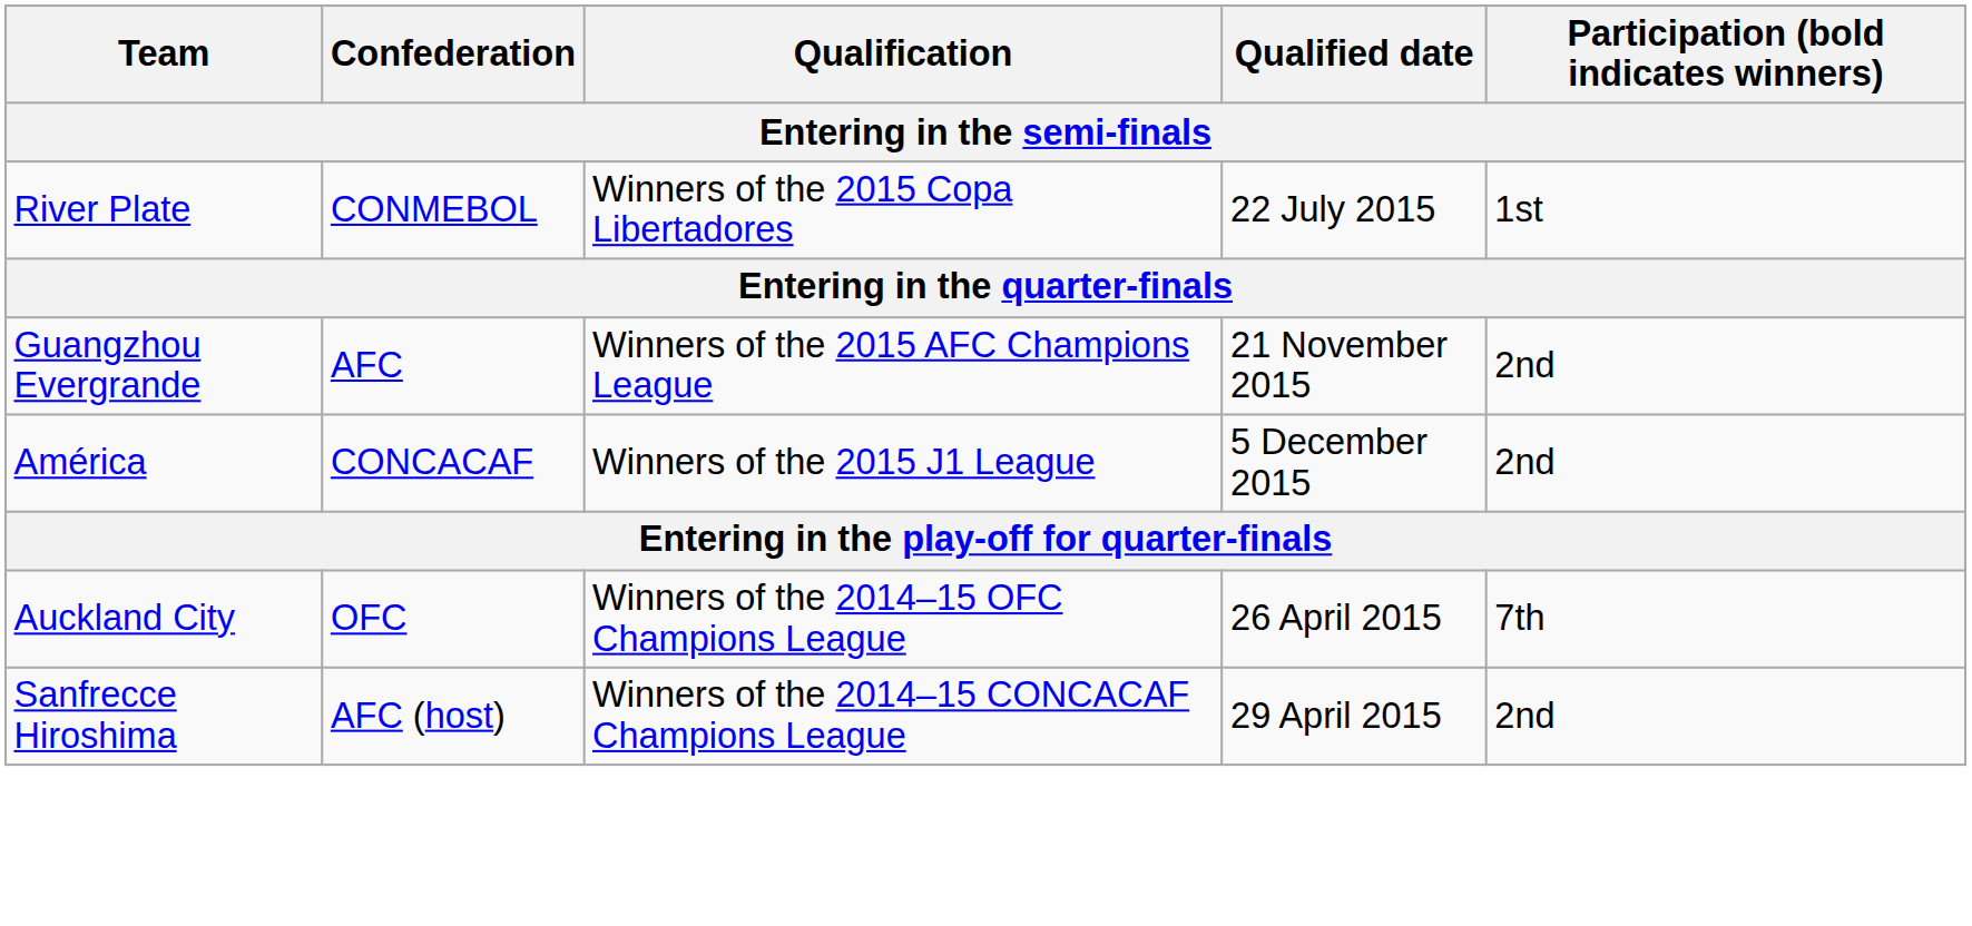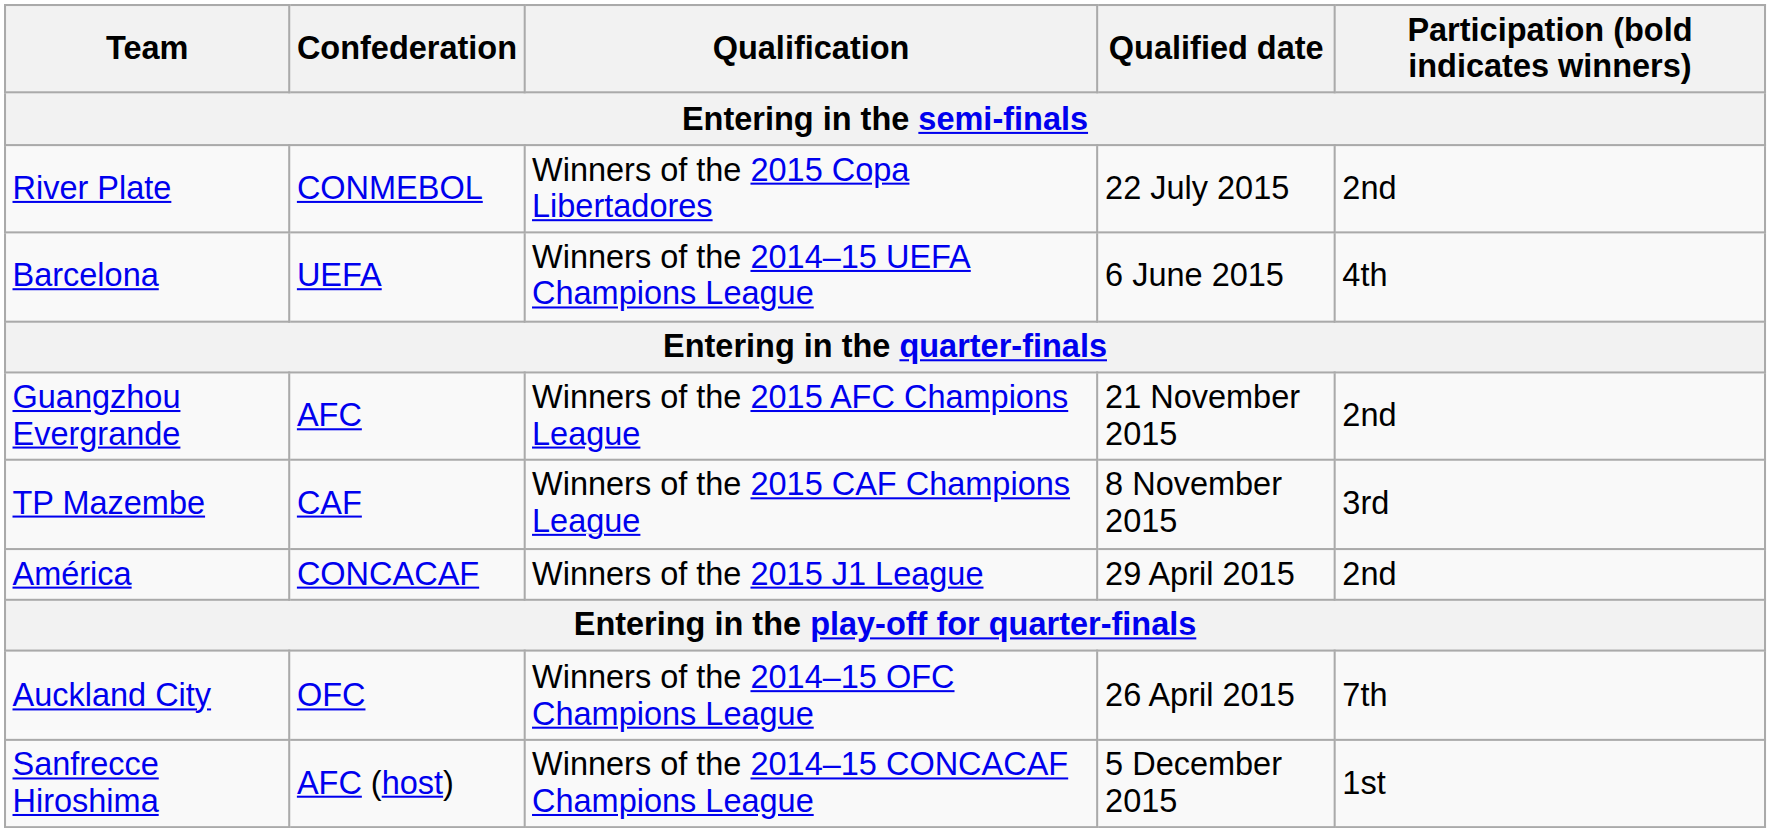River Plate | Participation (bold indicates winners): 1st -> 2nd
+ row: Barcelona | UEFA | Winners of the 2014–15 UEFA Champions League | 6 June 2015 | 4th
+ row: TP Mazembe | CAF | Winners of the 2015 CAF Champions League | 8 November 2015 | 3rd
América | Qualified date: 5 December 2015 -> 29 April 2015
Sanfrecce Hiroshima | Qualified date: 29 April 2015 -> 5 December 2015
Sanfrecce Hiroshima | Participation (bold indicates winners): 2nd -> 1st
